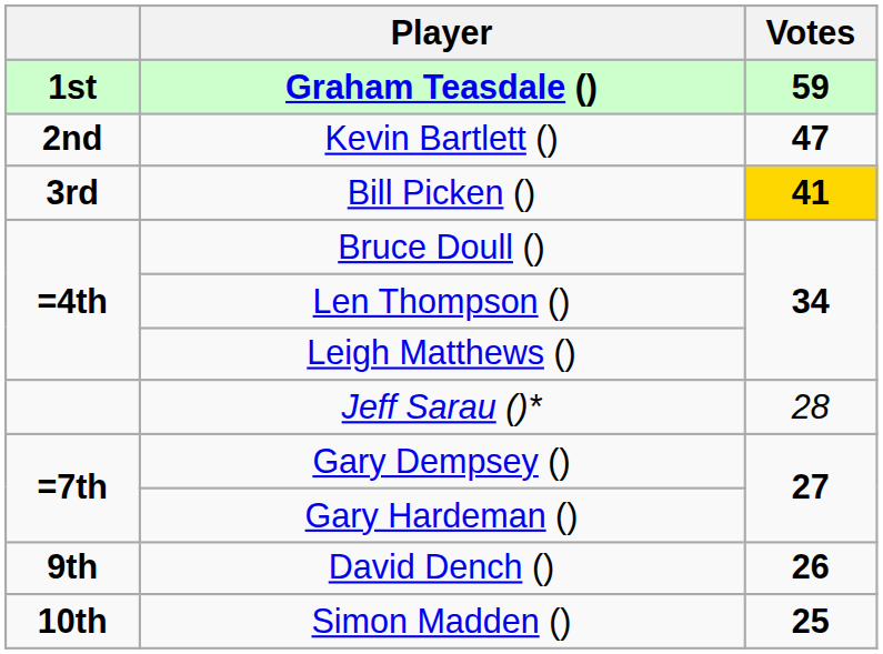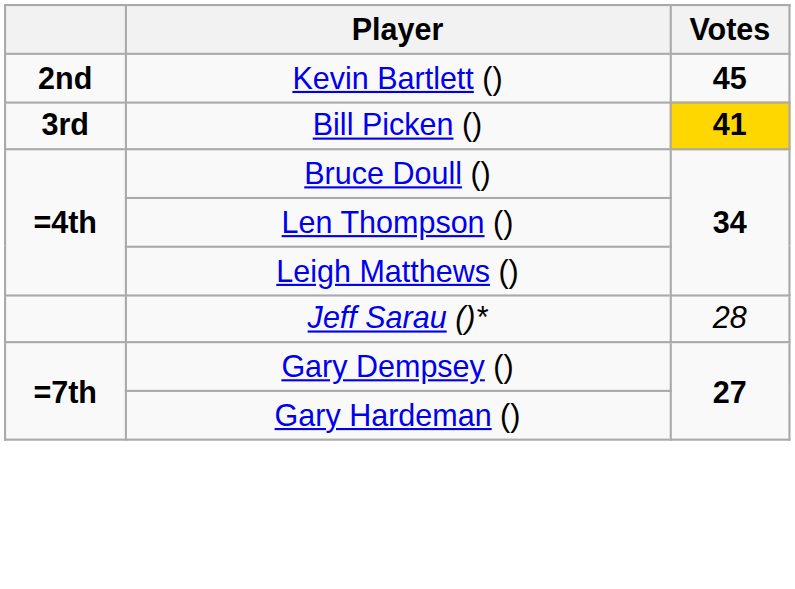- row: 1st | Graham Teasdale () | 59
Kevin Bartlett () | Votes: 47 -> 45
- row: 9th | David Dench () | 26
- row: 10th | Simon Madden () | 25
